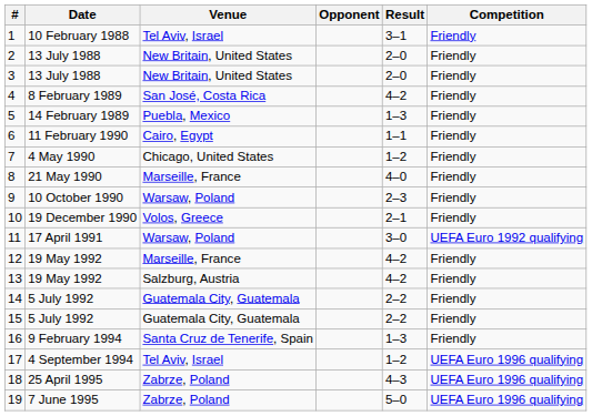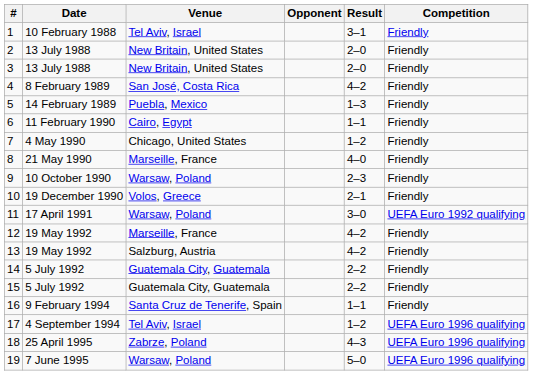16 | Result: 1–3 -> 1–1
19 | Venue: Zabrze, Poland -> Warsaw, Poland
